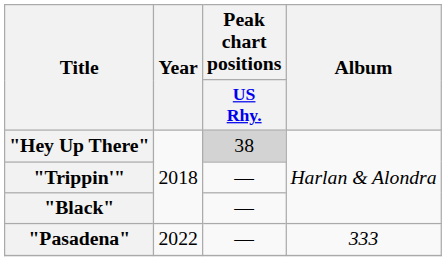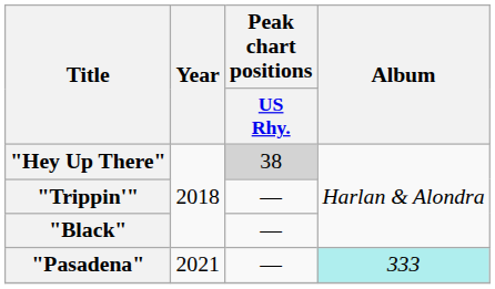"Pasadena" | Year: 2022 -> 2021
"Pasadena" | Album: no background -> paleturquoise background
